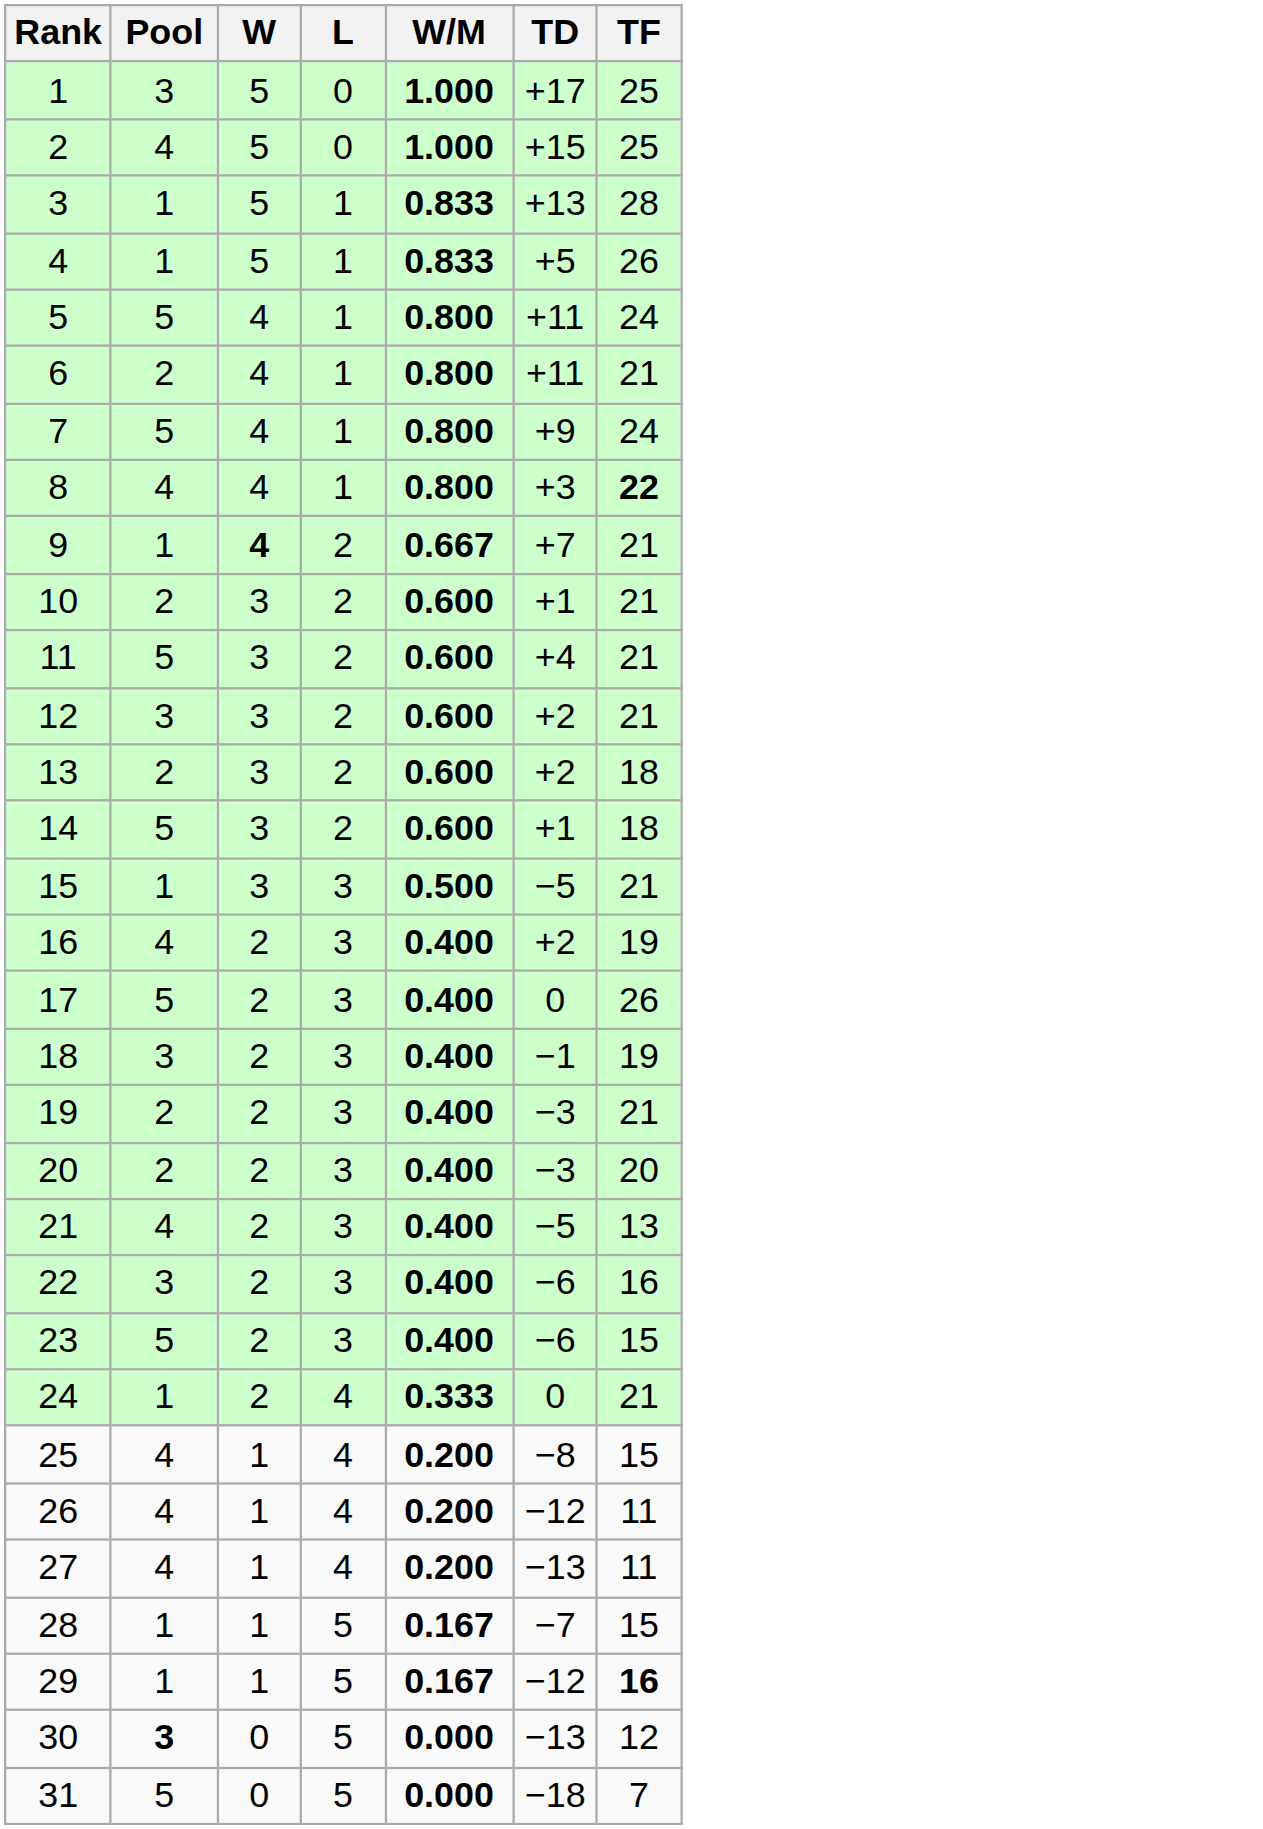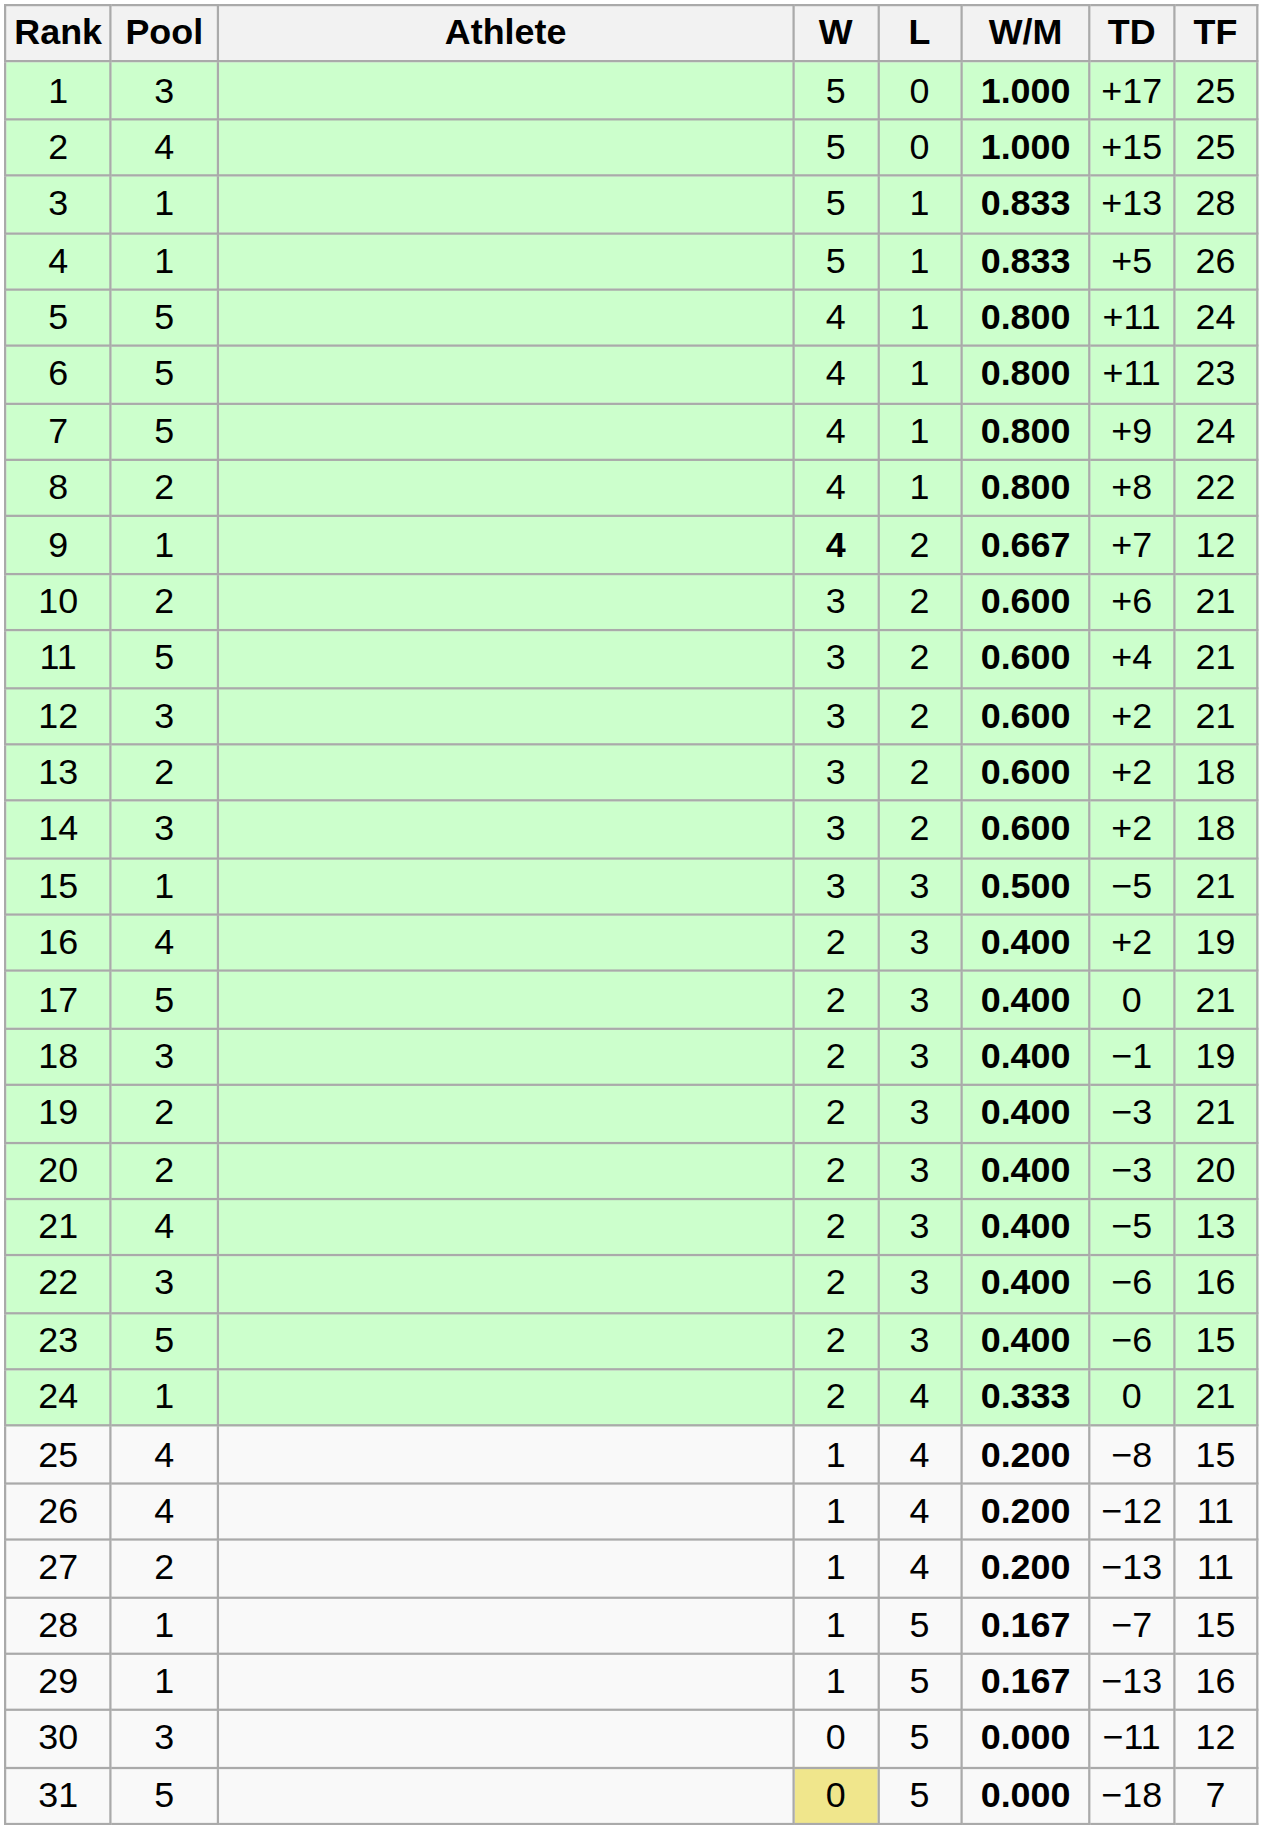+ column: Athlete
6 | Pool: 2 -> 5
6 | TF: 21 -> 23
8 | Pool: 4 -> 2
8 | TD: +3 -> +8
8 | TF: bold -> normal
9 | TF: 21 -> 12
10 | TD: +1 -> +6
14 | Pool: 5 -> 3
14 | TD: +1 -> +2
17 | TF: 26 -> 21
27 | Pool: 4 -> 2
29 | TD: −12 -> −13
29 | TF: bold -> normal
30 | Pool: bold -> normal
30 | TD: −13 -> −11
31 | W: no background -> khaki background
